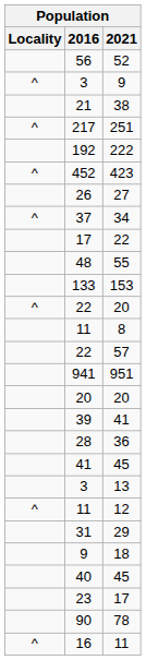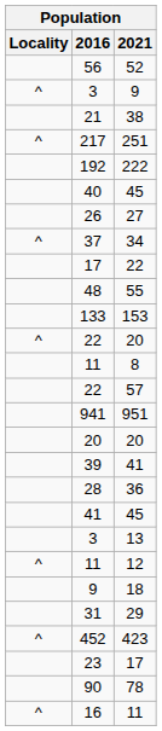rows swapped: 423 <-> 40 / 45
rows swapped: 29 <-> 18
